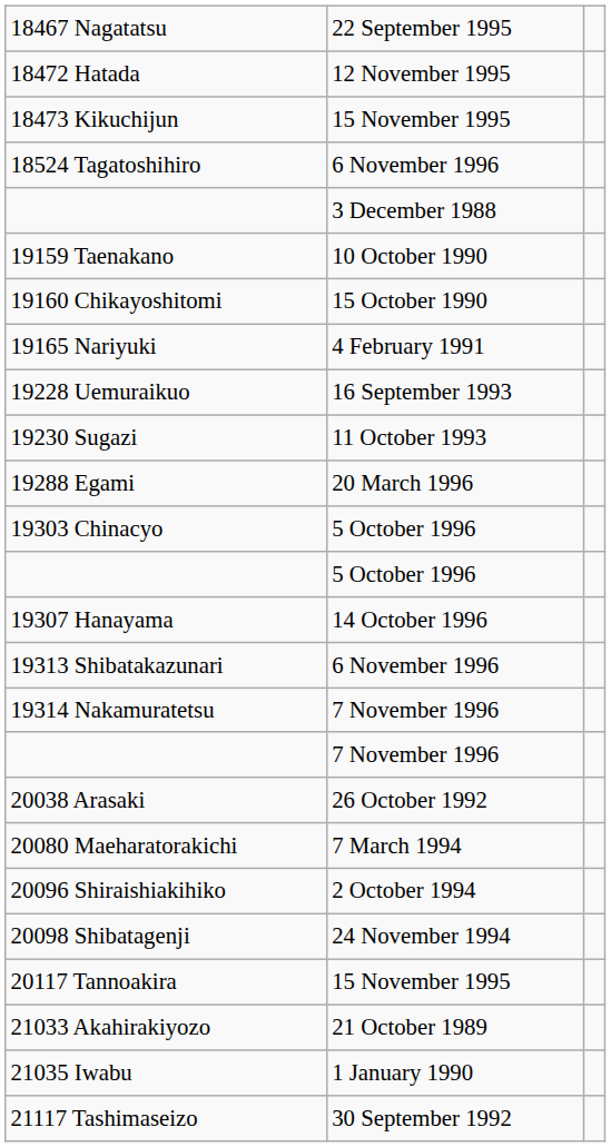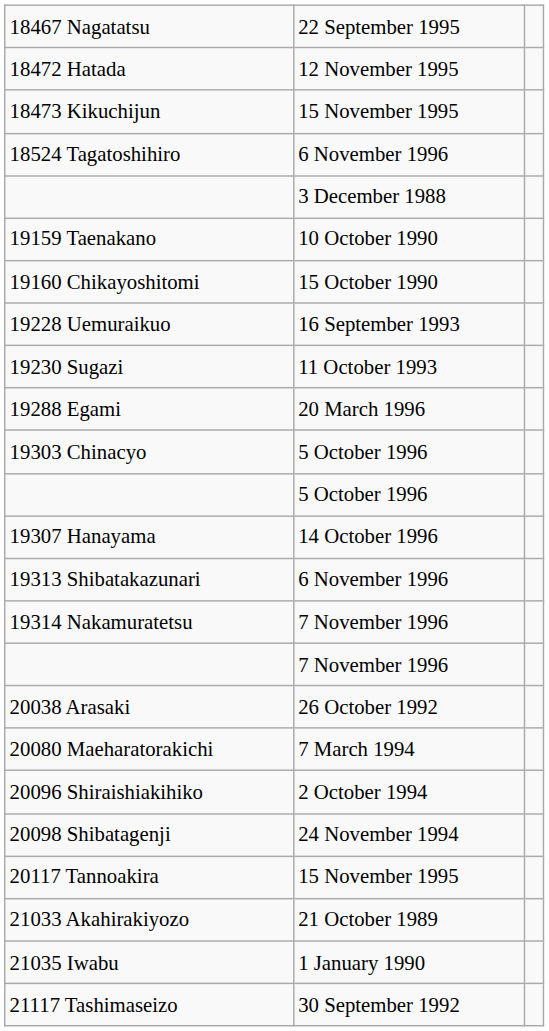- row: 19165 Nariyuki | 4 February 1991
